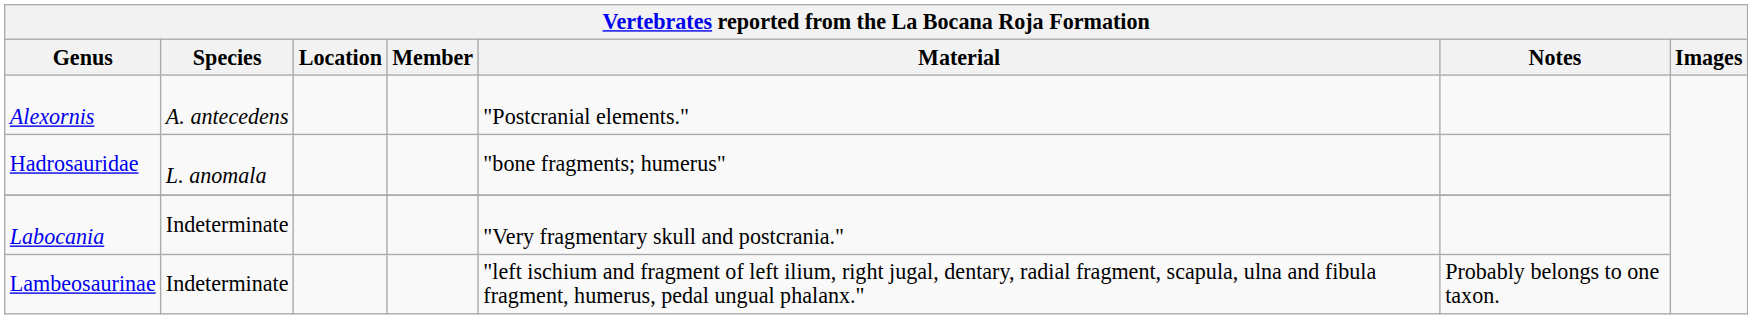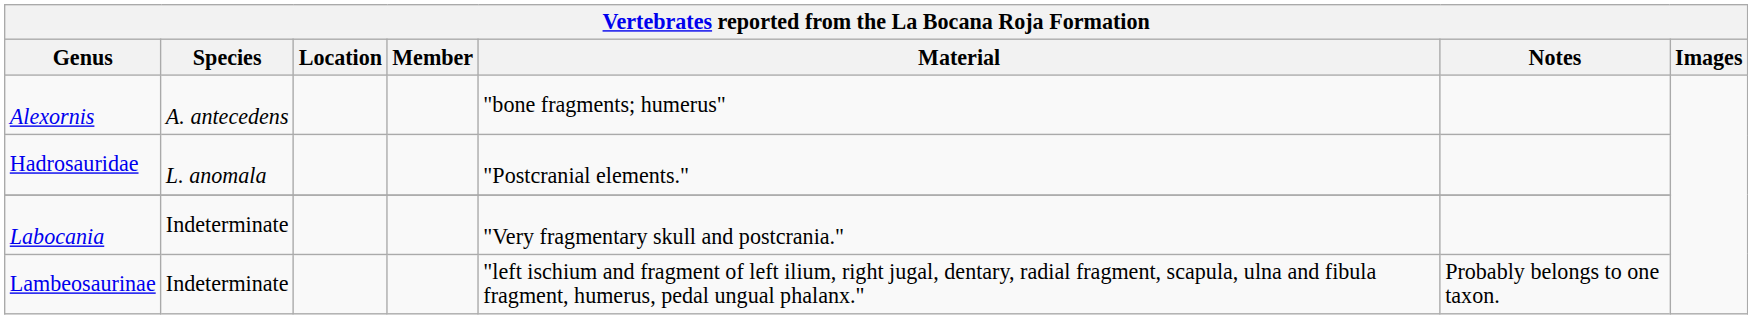Alexornis | Material: "Postcranial elements." -> "bone fragments; humerus"
Hadrosauridae | Material: "bone fragments; humerus" -> "Postcranial elements."
